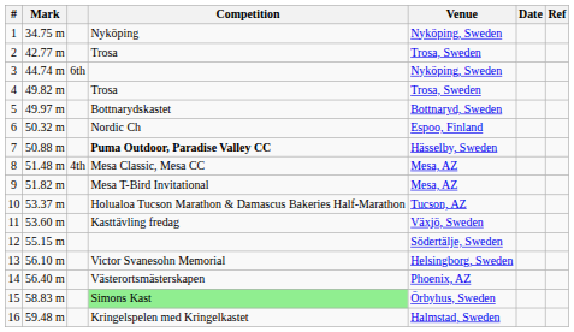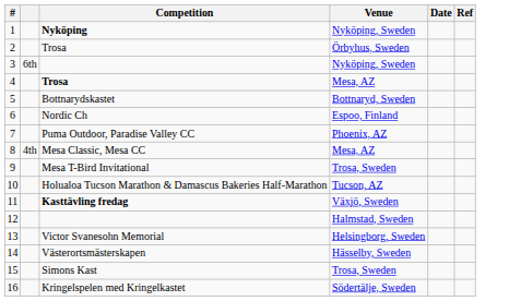- column: Mark | 34.75 m | 42.77 m | 44.74 m | 49.82 m | 49.97 m | 50.32 m | 50.88 m | 51.48 m | 51.82 m | 53.37 m | 53.60 m | 55.15 m | 56.10 m | 56.40 m | 58.83 m | 59.48 m
1 | Competition: normal -> bold
2 | Venue: Trosa, Sweden -> Örbyhus, Sweden
4 | Competition: normal -> bold
4 | Venue: Trosa, Sweden -> Mesa, AZ
7 | Competition: bold -> normal
7 | Venue: Hässelby, Sweden -> Phoenix, AZ
9 | Venue: Mesa, AZ -> Trosa, Sweden
11 | Competition: normal -> bold
12 | Venue: Södertälje, Sweden -> Halmstad, Sweden
14 | Venue: Phoenix, AZ -> Hässelby, Sweden
15 | Competition: lightgreen background -> no background
15 | Venue: Örbyhus, Sweden -> Trosa, Sweden
16 | Venue: Halmstad, Sweden -> Södertälje, Sweden
